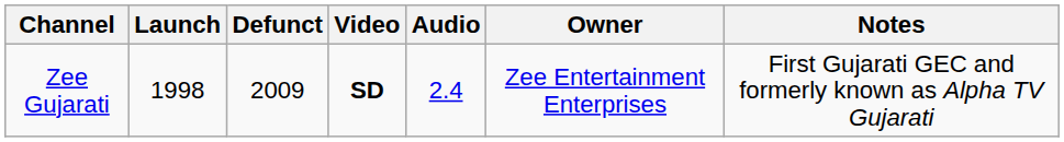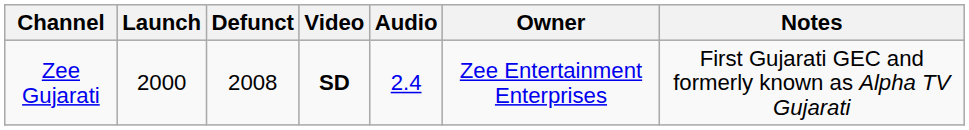Zee Gujarati | Launch: 1998 -> 2000
Zee Gujarati | Defunct: 2009 -> 2008
